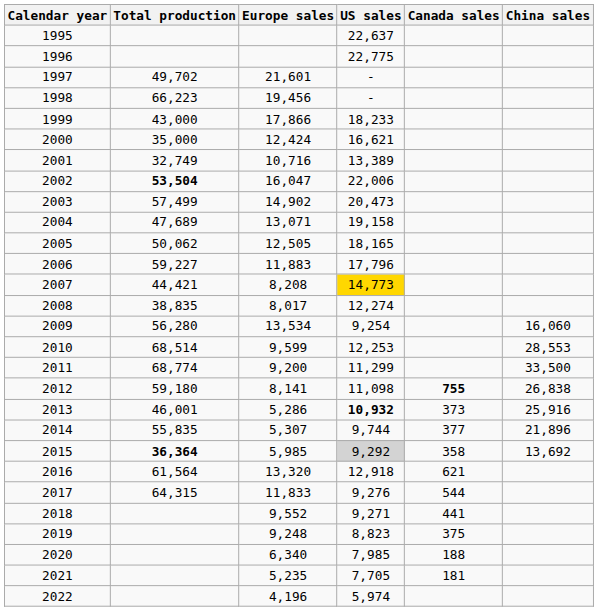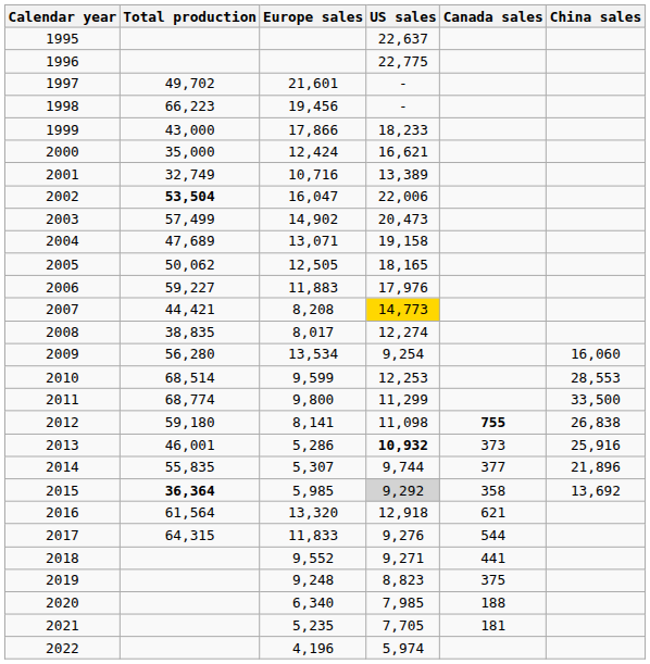2006 | US sales: 17,796 -> 17,976
2011 | Europe sales: 9,200 -> 9,800
